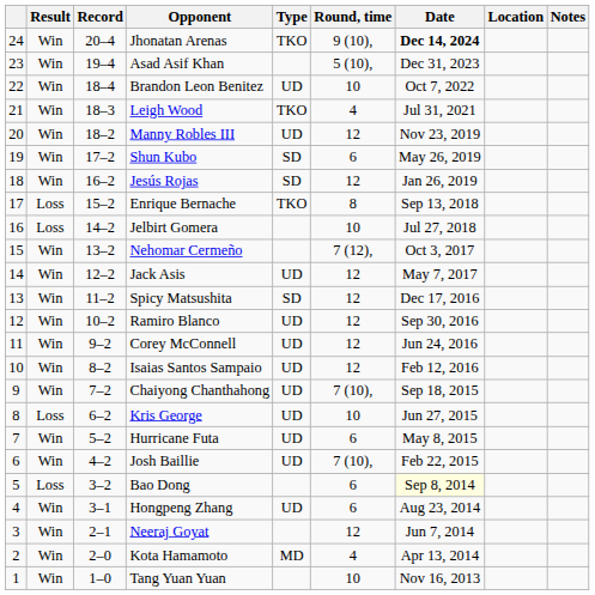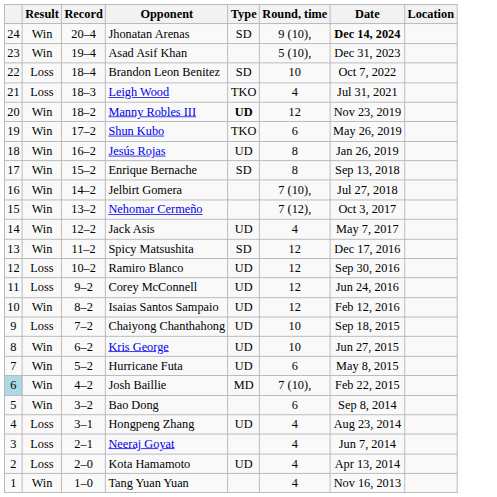- column: Notes
Jhonatan Arenas | Type: TKO -> SD
Brandon Leon Benitez | Result: Win -> Loss
Brandon Leon Benitez | Type: UD -> SD
Leigh Wood | Result: Win -> Loss
Manny Robles III | Type: normal -> bold
Shun Kubo | Type: SD -> TKO
Jesús Rojas | Type: SD -> UD
Jesús Rojas | Round, time: 12 -> 8
Enrique Bernache | Result: Loss -> Win
Enrique Bernache | Type: TKO -> SD
Jelbirt Gomera | Result: Loss -> Win
Jelbirt Gomera | Round, time: 10 -> 7 (10),
Jack Asis | Round, time: 12 -> 4
Ramiro Blanco | Result: Win -> Loss
Corey McConnell | Result: Win -> Loss
Chaiyong Chanthahong | Result: Win -> Loss
Chaiyong Chanthahong | Round, time: 7 (10), -> 10
Kris George | Result: Loss -> Win
Josh Baillie | column 1: no background -> lightblue background
Josh Baillie | Type: UD -> MD
Bao Dong | Result: Loss -> Win
Bao Dong | Date: lightyellow background -> no background
Hongpeng Zhang | Result: Win -> Loss
Hongpeng Zhang | Round, time: 6 -> 4
Neeraj Goyat | Result: Win -> Loss
Neeraj Goyat | Round, time: 12 -> 4
Kota Hamamoto | Result: Win -> Loss
Kota Hamamoto | Type: MD -> UD
Tang Yuan Yuan | Round, time: 10 -> 4
